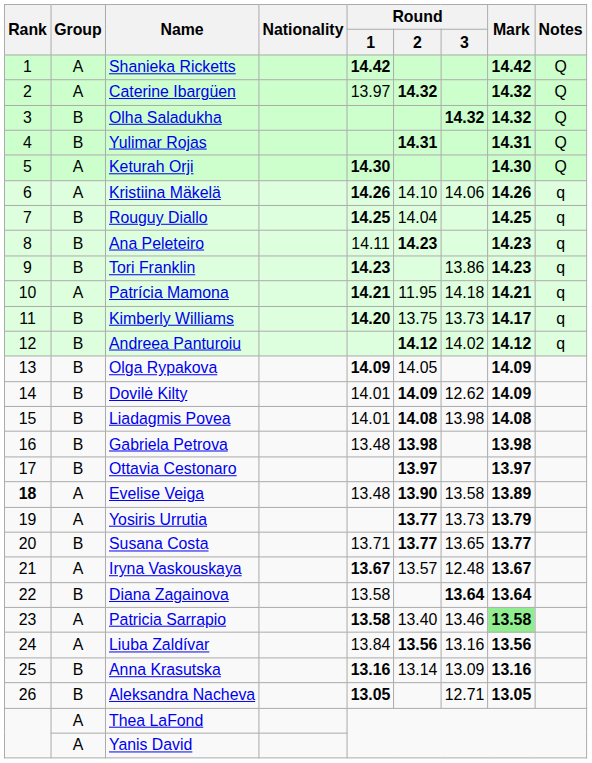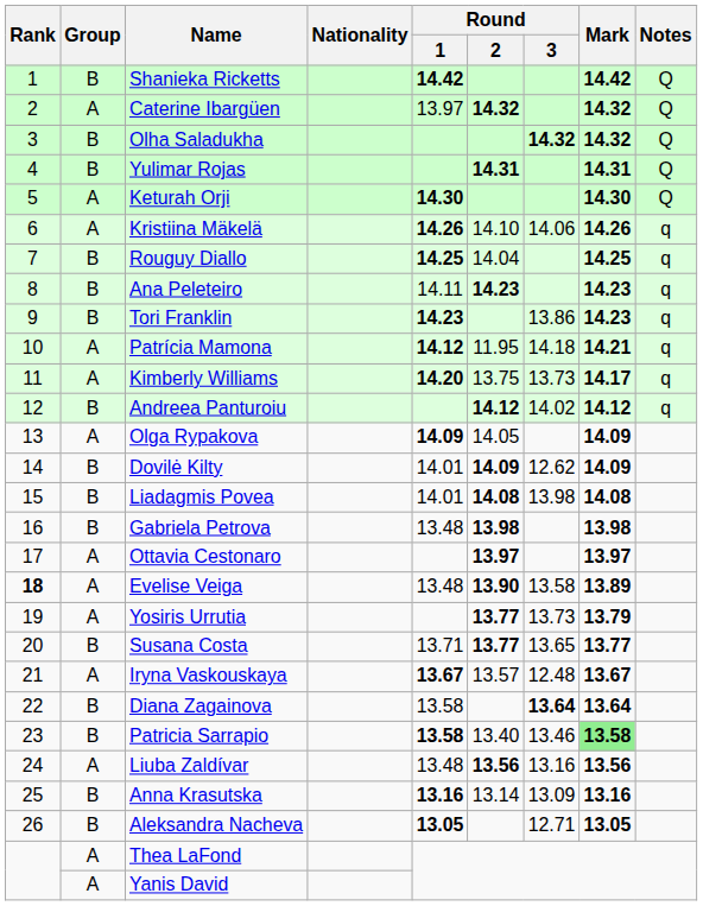Shanieka Ricketts | Group: A -> B
Patrícia Mamona | Round / 1: 14.21 -> 14.12
Kimberly Williams | Group: B -> A
Olga Rypakova | Group: B -> A
Ottavia Cestonaro | Group: B -> A
Patricia Sarrapio | Group: A -> B
Liuba Zaldívar | Round / 1: 13.84 -> 13.48
